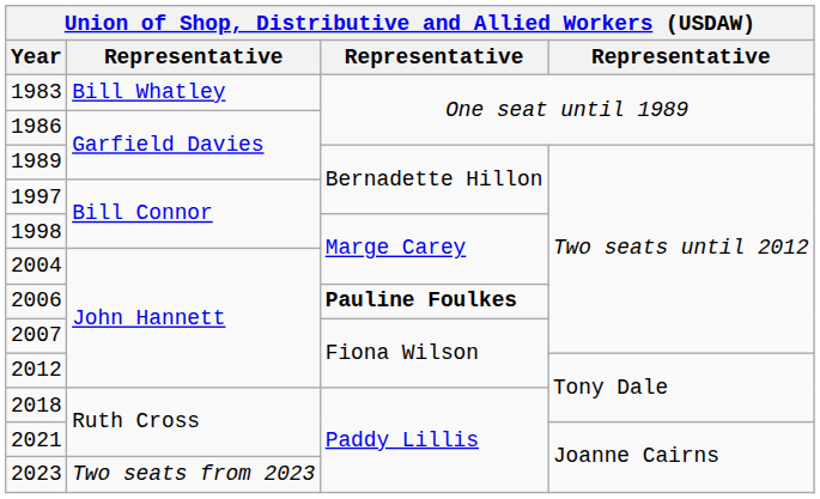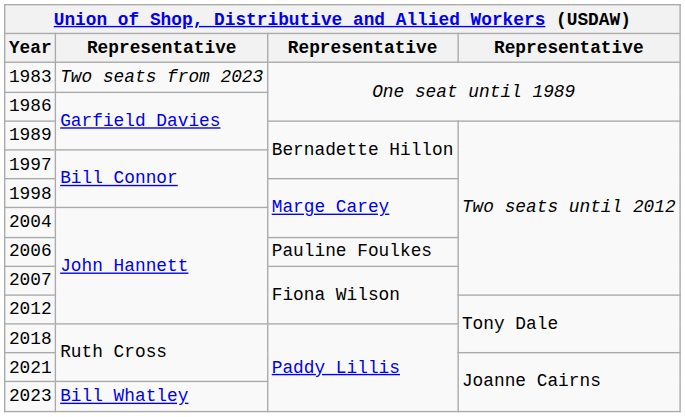1983 | column 2: Bill Whatley -> Two seats from 2023
2006 | column 3: bold -> normal
2023 | column 2: Two seats from 2023 -> Bill Whatley
